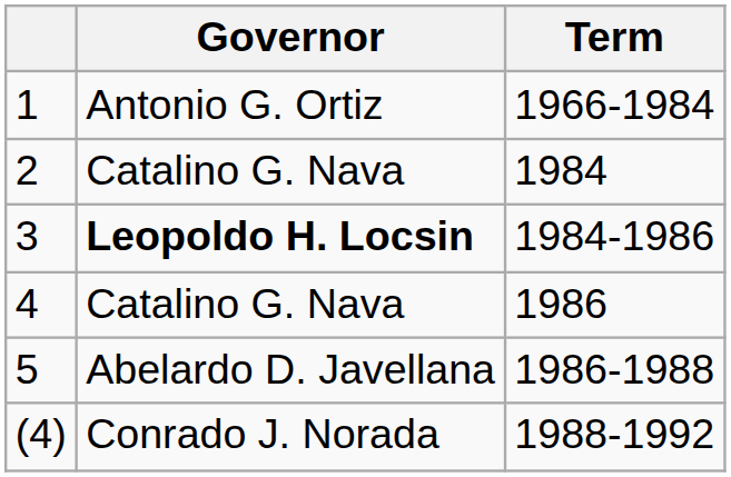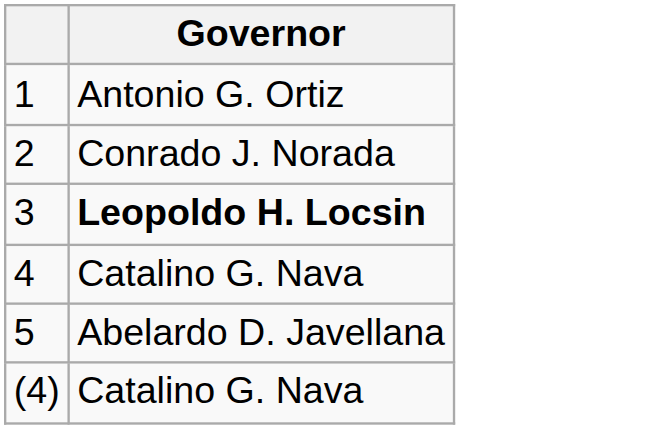- column: Term | 1966-1984 | 1984 | 1984-1986 | 1986 | 1986-1988 | 1988-1992
2 | Governor: Catalino G. Nava -> Conrado J. Norada
(4) | Governor: Conrado J. Norada -> Catalino G. Nava
